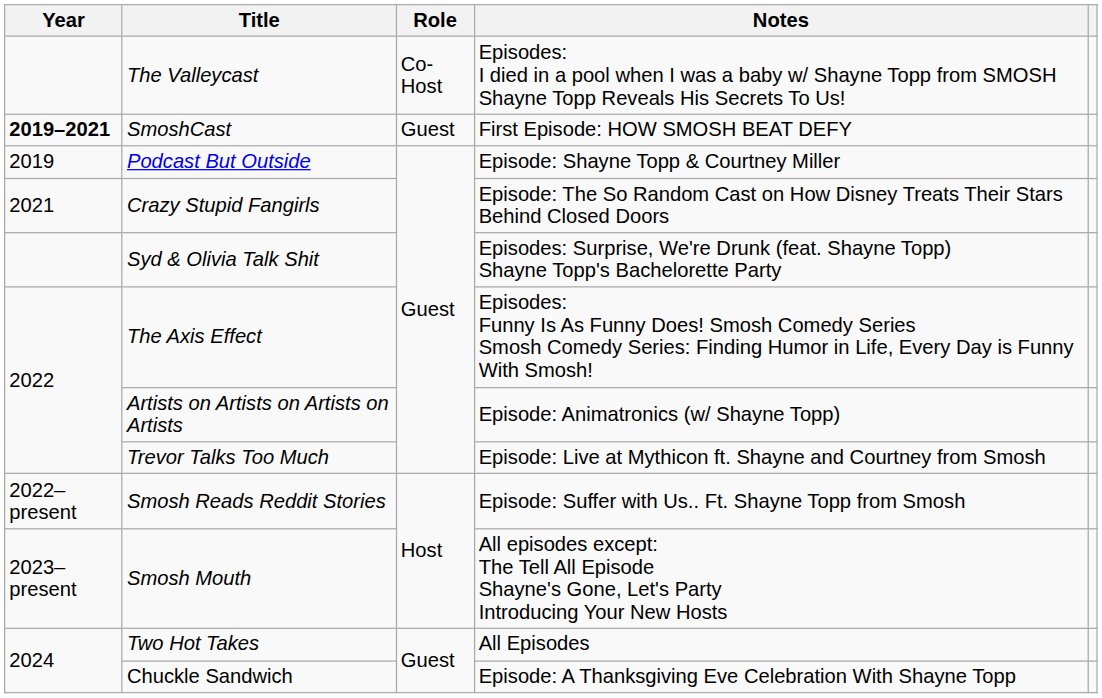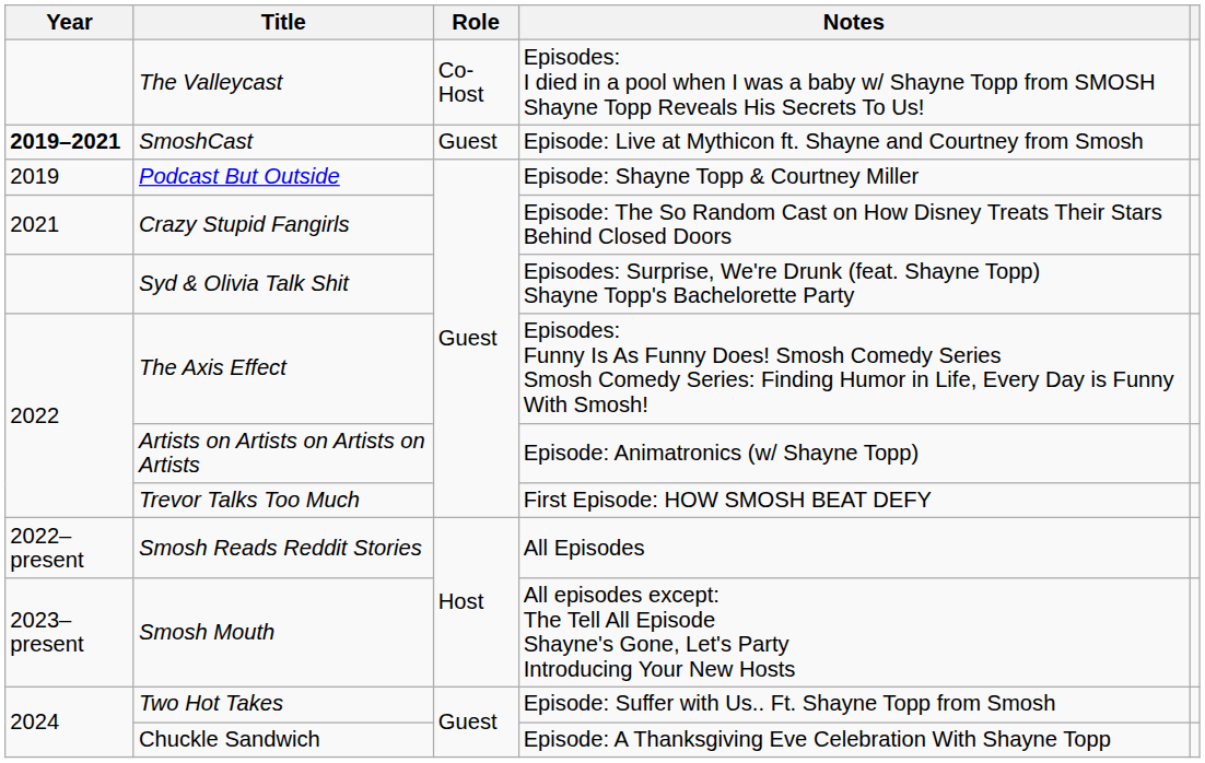SmoshCast | Notes: First Episode: HOW SMOSH BEAT DEFY -> Episode: Live at Mythicon ft. Shayne and Courtney from Smosh
Trevor Talks Too Much | Notes: Episode: Live at Mythicon ft. Shayne and Courtney from Smosh -> First Episode: HOW SMOSH BEAT DEFY
Smosh Reads Reddit Stories | Notes: Episode: Suffer with Us.. Ft. Shayne Topp from Smosh -> All Episodes
Two Hot Takes | Notes: All Episodes -> Episode: Suffer with Us.. Ft. Shayne Topp from Smosh
